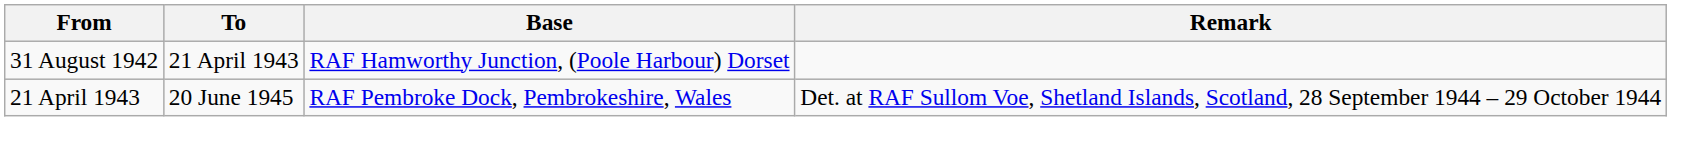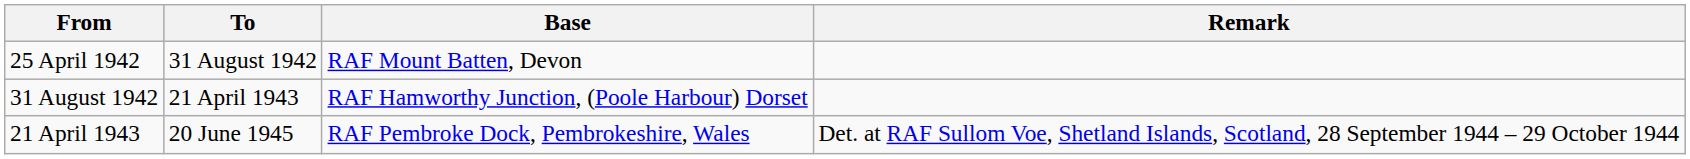+ row: 25 April 1942 | 31 August 1942 | RAF Mount Batten, Devon
